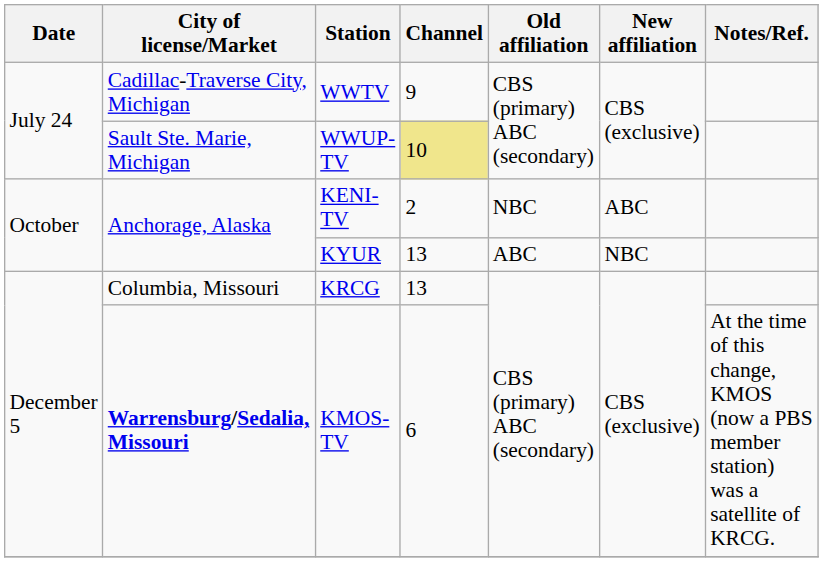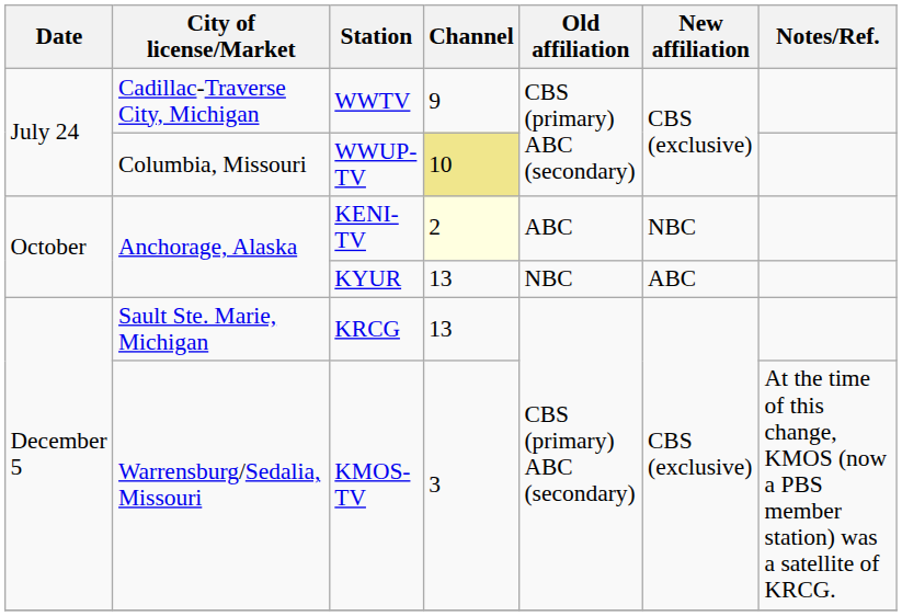WWUP-TV | City of license/Market: Sault Ste. Marie, Michigan -> Columbia, Missouri
KENI-TV | Channel: no background -> lightyellow background
KENI-TV | Old affiliation: NBC -> ABC
KENI-TV | New affiliation: ABC -> NBC
KYUR | Old affiliation: ABC -> NBC
KYUR | New affiliation: NBC -> ABC
KRCG | City of license/Market: Columbia, Missouri -> Sault Ste. Marie, Michigan
KMOS-TV | City of license/Market: bold -> normal
KMOS-TV | Channel: 6 -> 3
